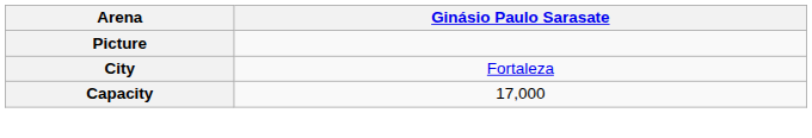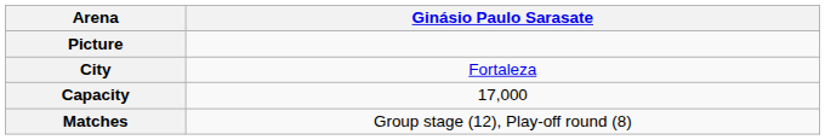+ row: Matches | Group stage (12), Play-off round (8)
